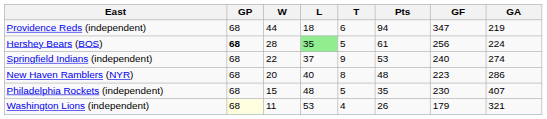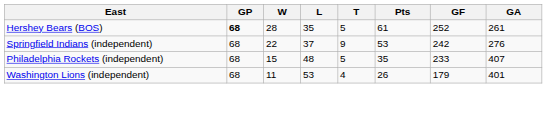- row: Providence Reds (independent) | 68 | 44 | 18 | 6 | 94 | 347 | 219
Hershey Bears (BOS) | L: lightgreen background -> no background
Hershey Bears (BOS) | GF: 256 -> 252
Hershey Bears (BOS) | GA: 224 -> 261
Springfield Indians (independent) | GF: 240 -> 242
Springfield Indians (independent) | GA: 274 -> 276
- row: New Haven Ramblers (NYR) | 68 | 20 | 40 | 8 | 48 | 223 | 286
Philadelphia Rockets (independent) | GF: 230 -> 233
Washington Lions (independent) | GP: lightyellow background -> no background
Washington Lions (independent) | GA: 321 -> 401
